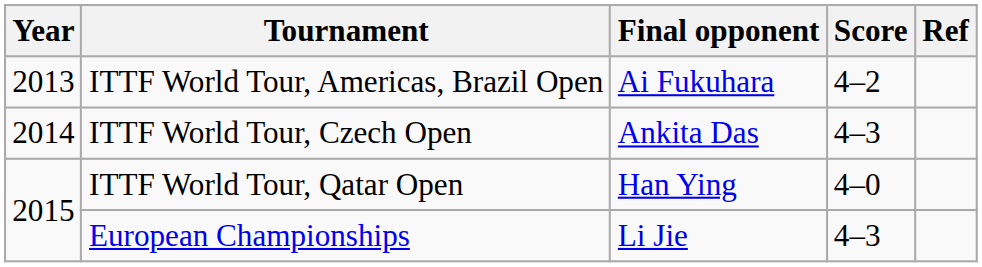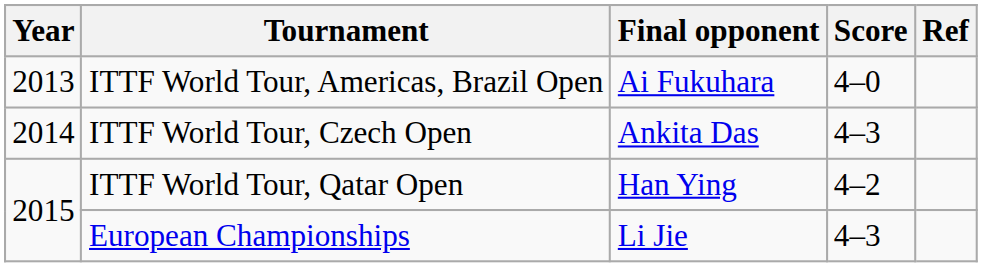ITTF World Tour, Americas, Brazil Open | Score: 4–2 -> 4–0
ITTF World Tour, Qatar Open | Score: 4–0 -> 4–2
